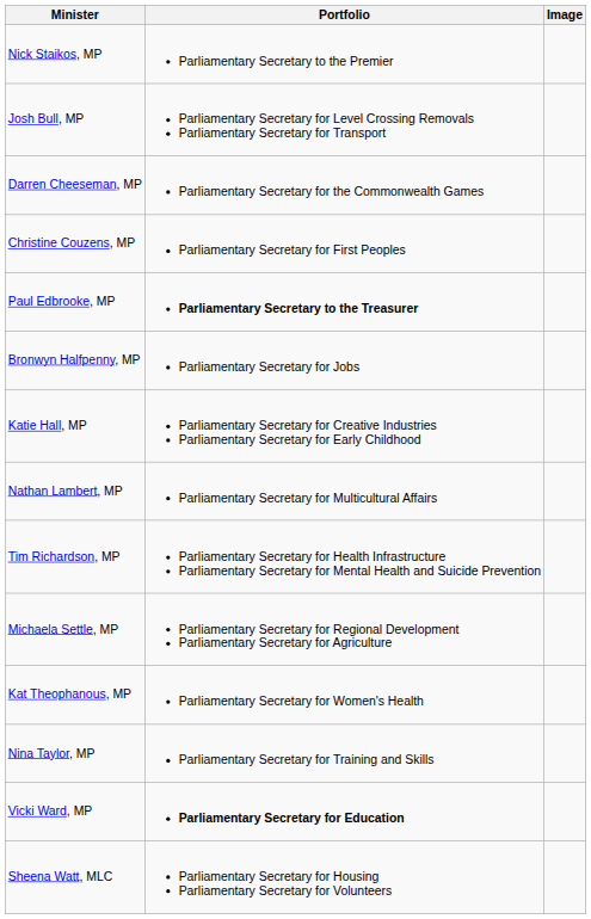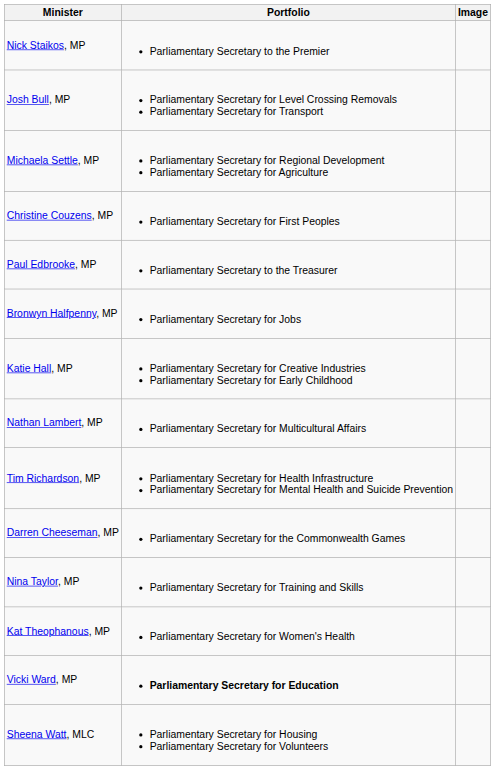rows swapped: Darren Cheeseman, MP <-> Michaela Settle, MP
Paul Edbrooke, MP | Portfolio: bold -> normal
rows swapped: Nina Taylor, MP <-> Kat Theophanous, MP
